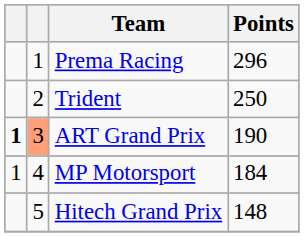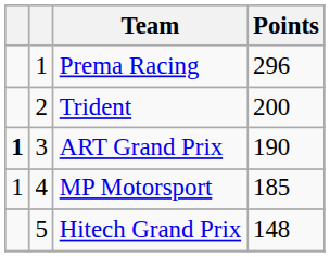Trident | Points: 250 -> 200
ART Grand Prix | column 2: lightsalmon background -> no background
MP Motorsport | Points: 184 -> 185
